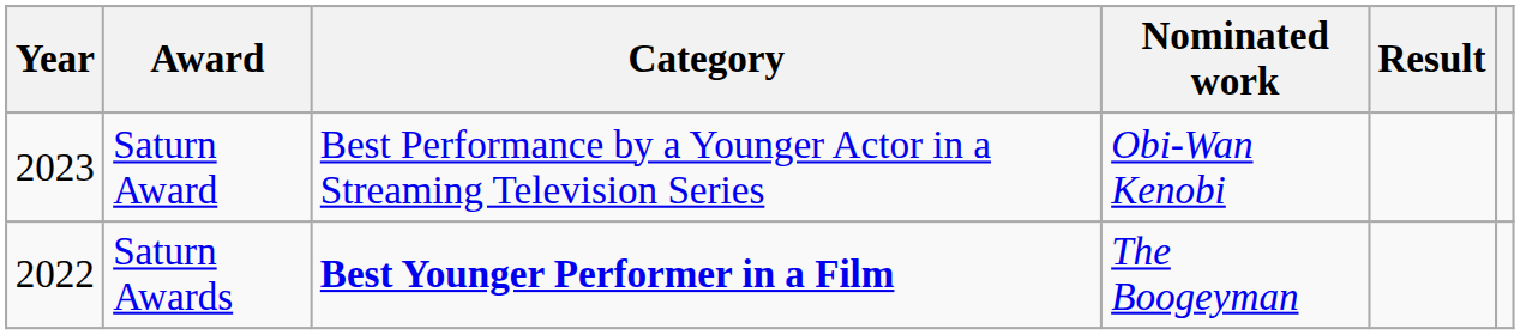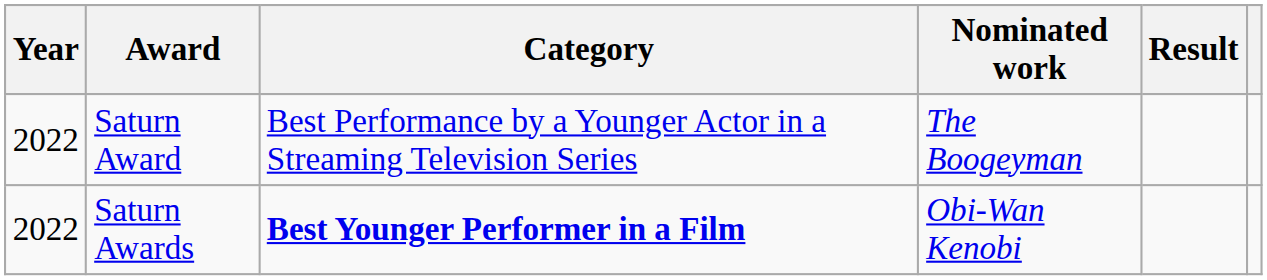Saturn Award | Year: 2023 -> 2022
Saturn Award | Nominated work: Obi-Wan Kenobi -> The Boogeyman
Saturn Awards | Nominated work: The Boogeyman -> Obi-Wan Kenobi
